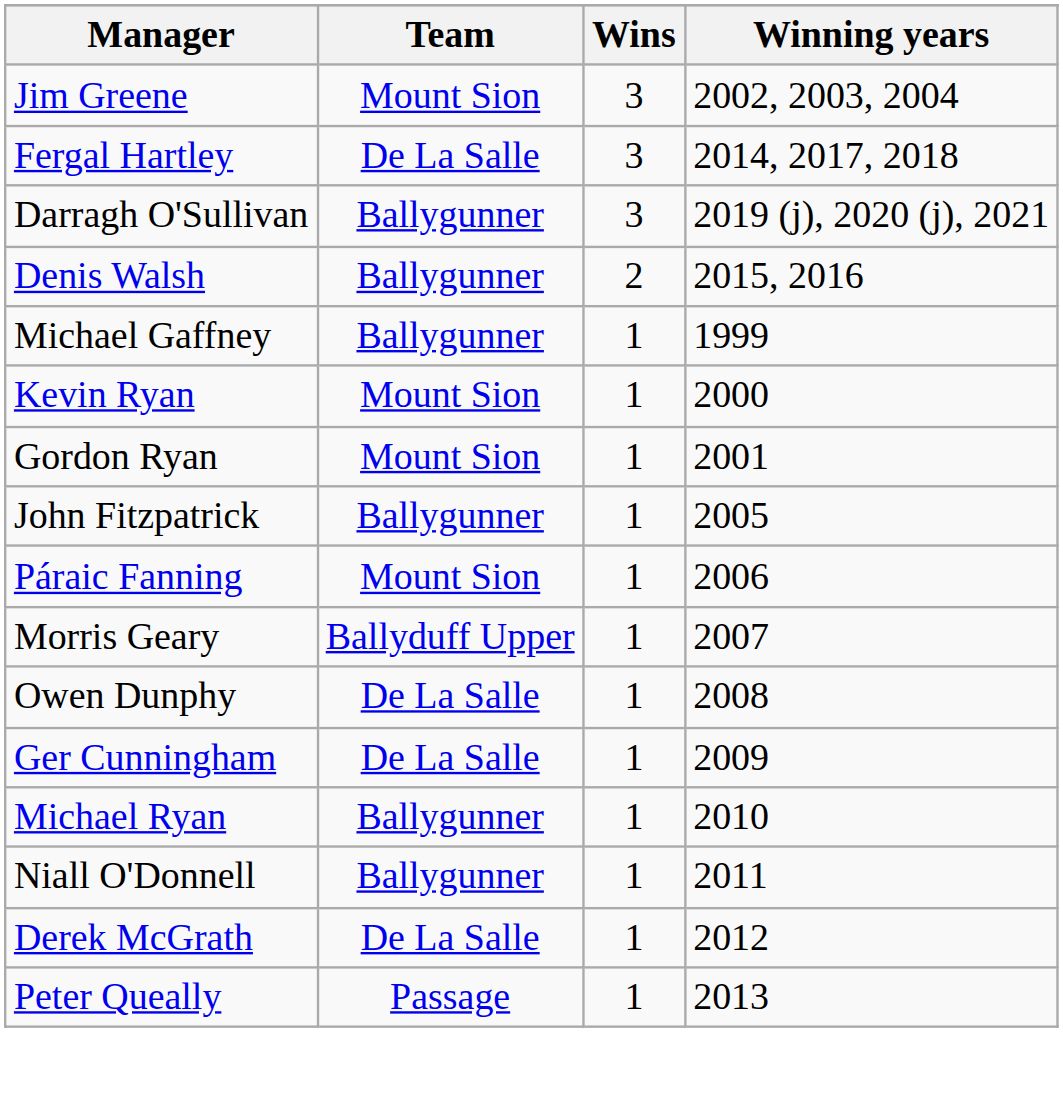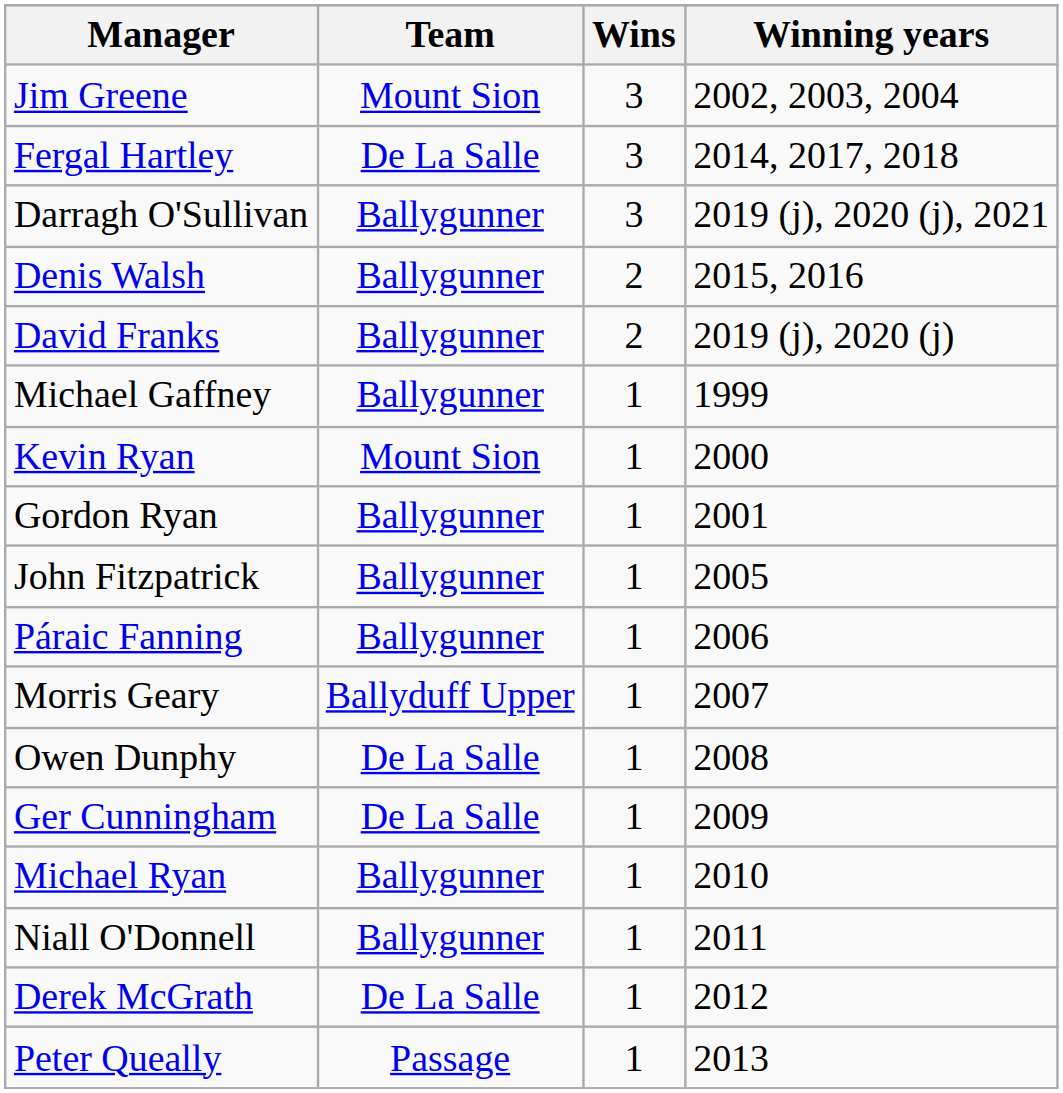+ row: David Franks | Ballygunner | 2 | 2019 (j), 2020 (j)
Gordon Ryan | Team: Mount Sion -> Ballygunner
Páraic Fanning | Team: Mount Sion -> Ballygunner
